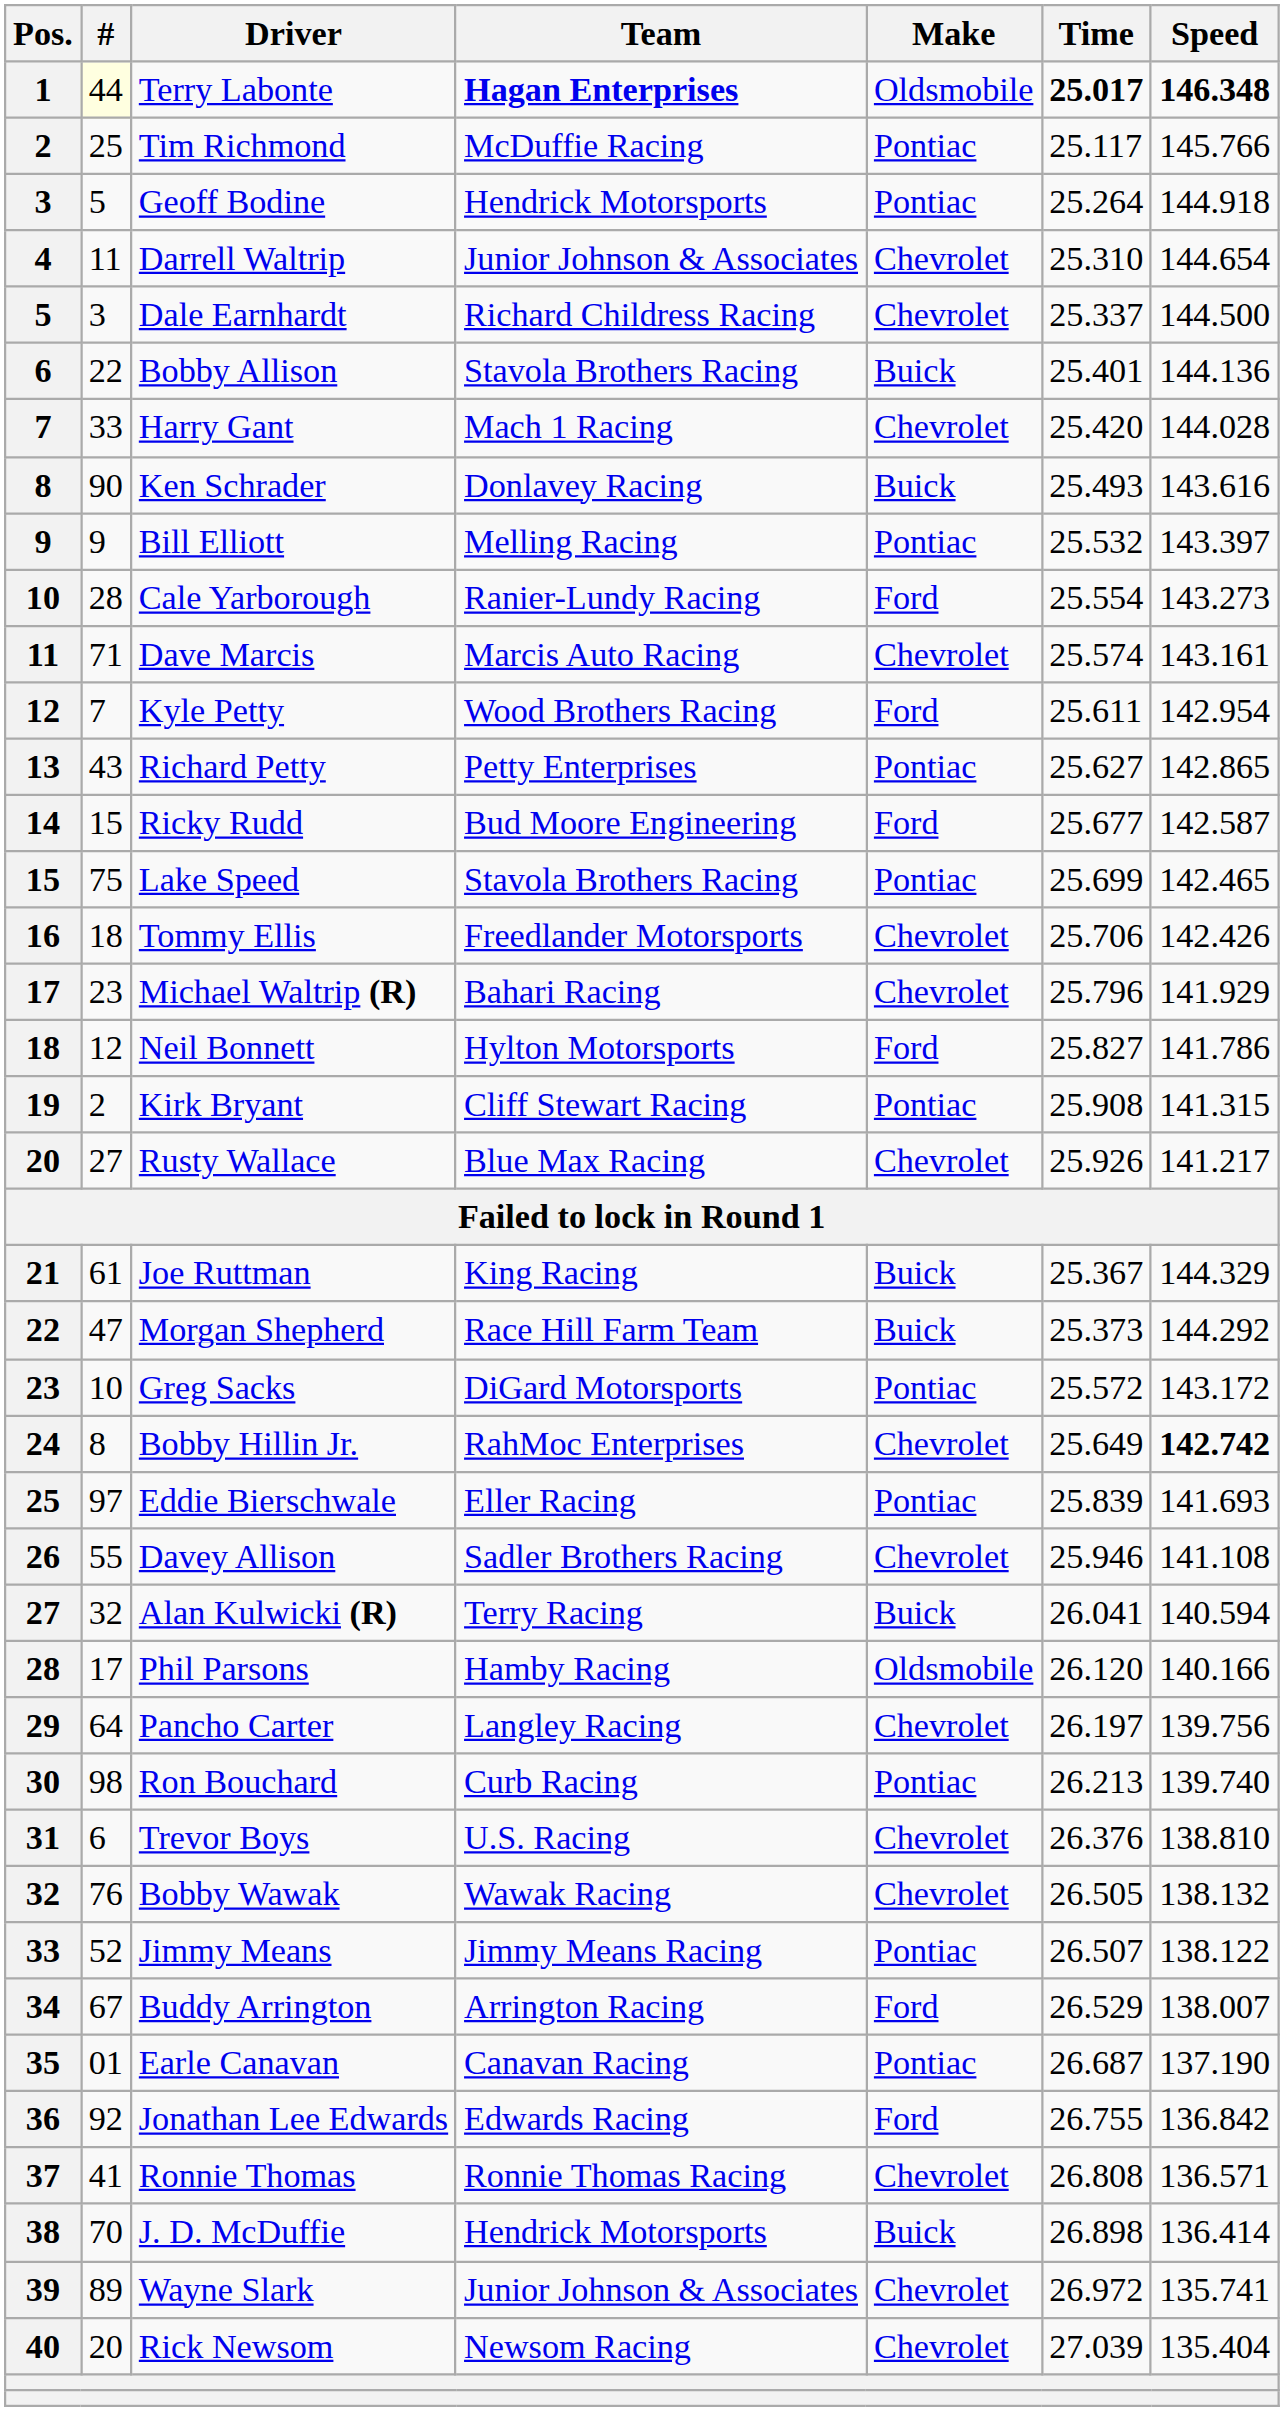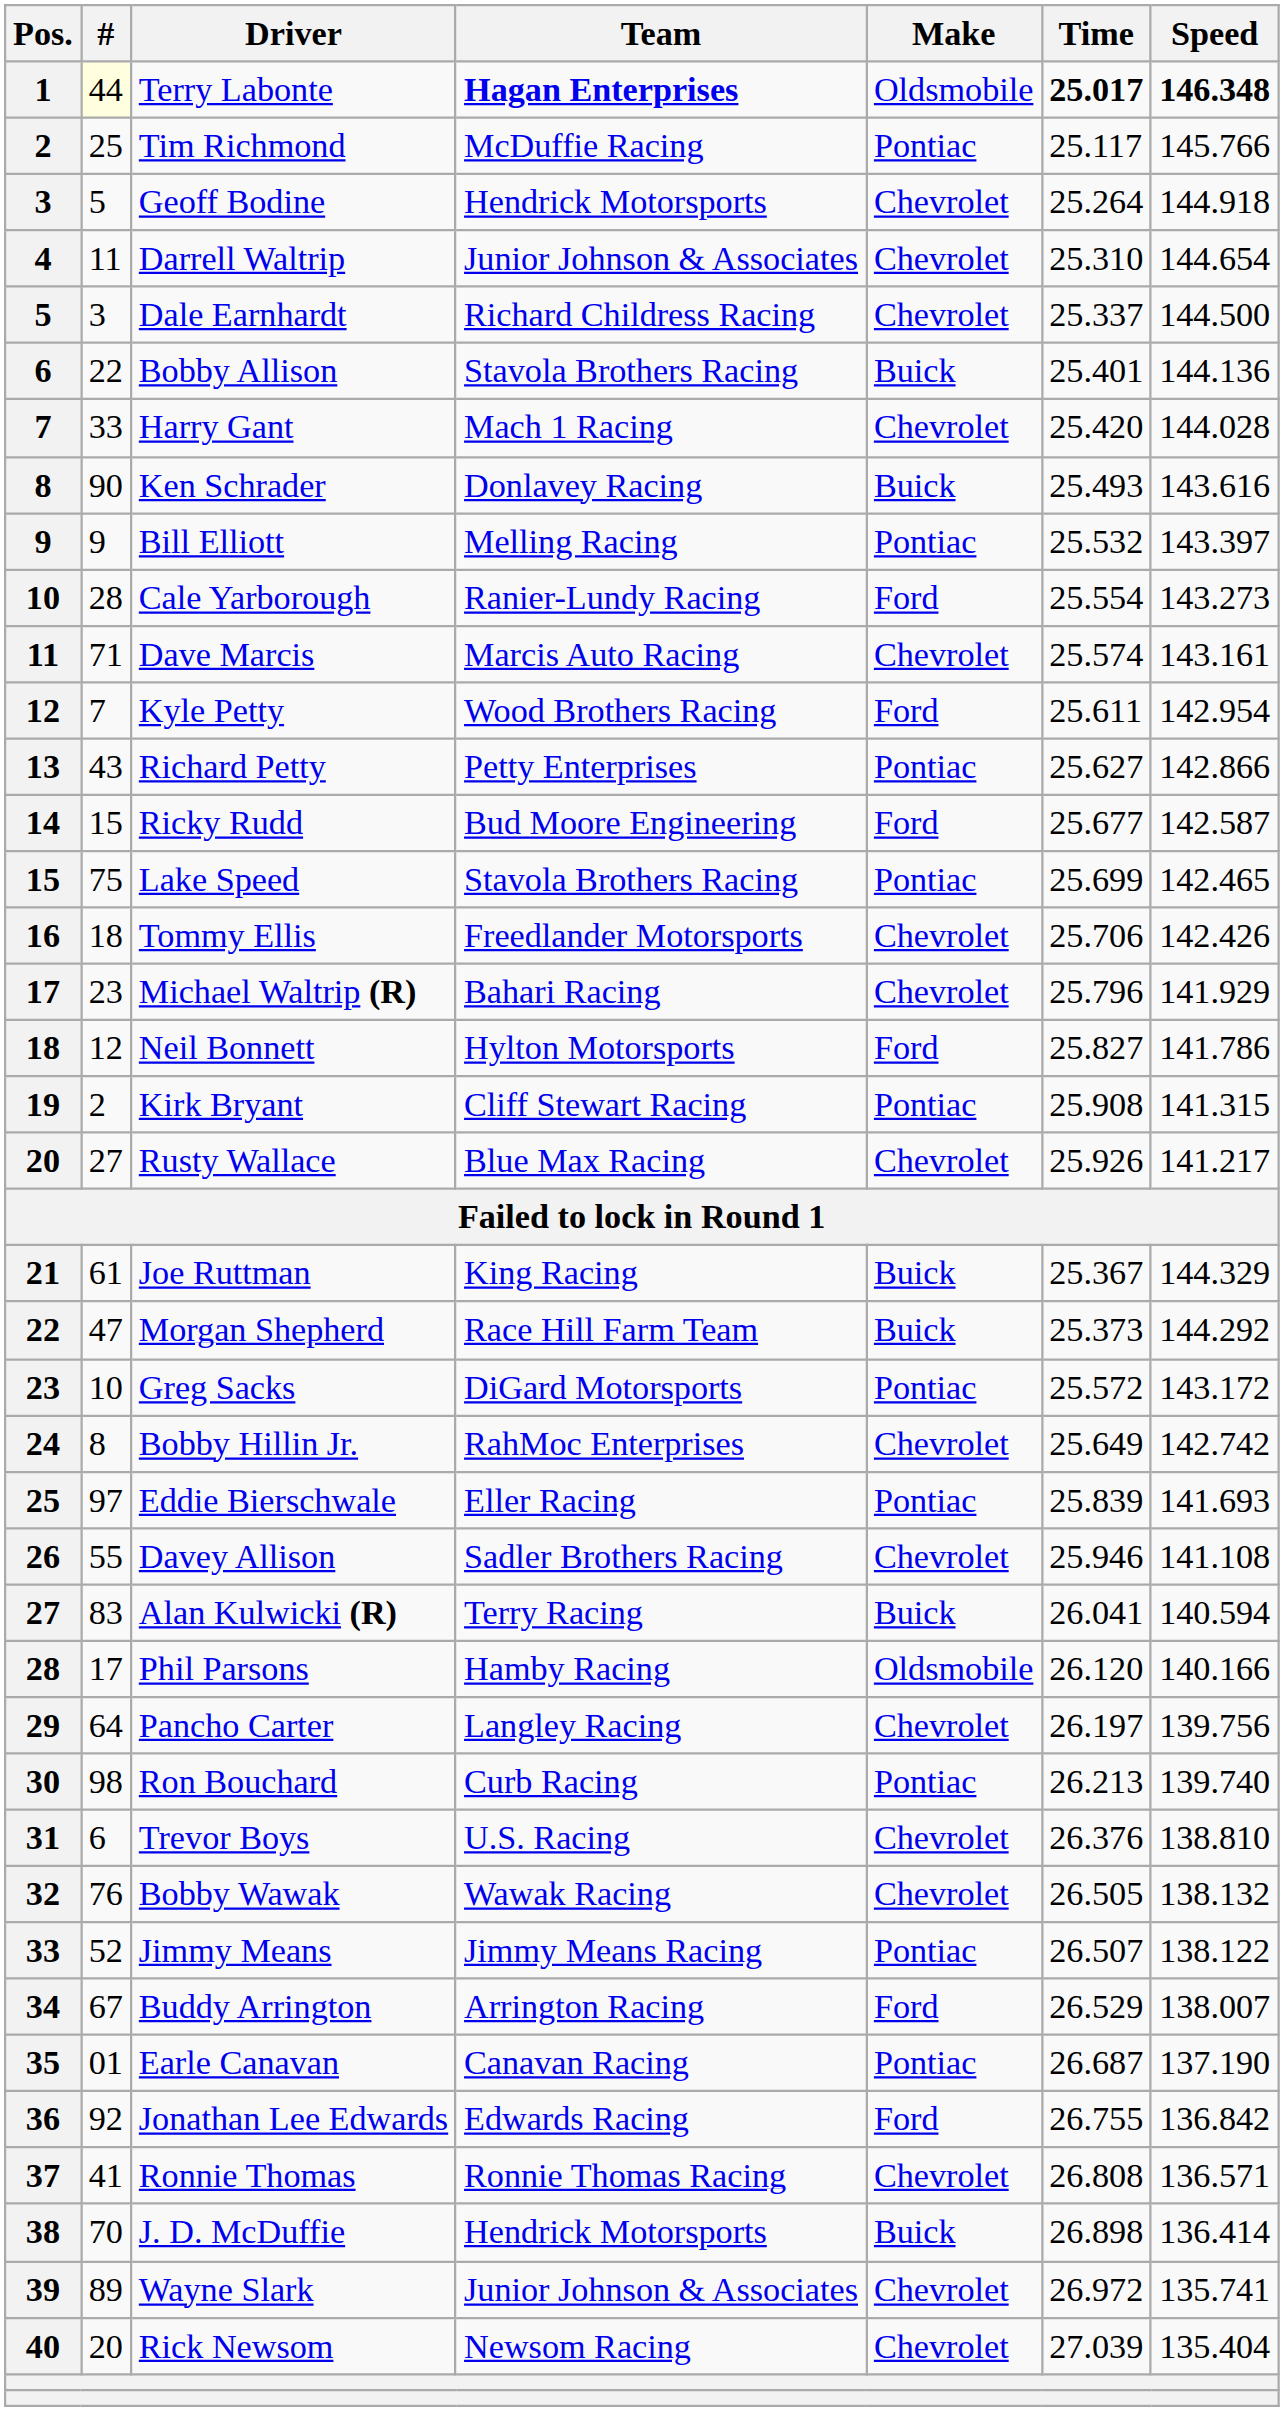Geoff Bodine | Make: Pontiac -> Chevrolet
Richard Petty | Speed: 142.865 -> 142.866
Bobby Hillin Jr. | Speed: bold -> normal
Alan Kulwicki (R) | #: 32 -> 83
